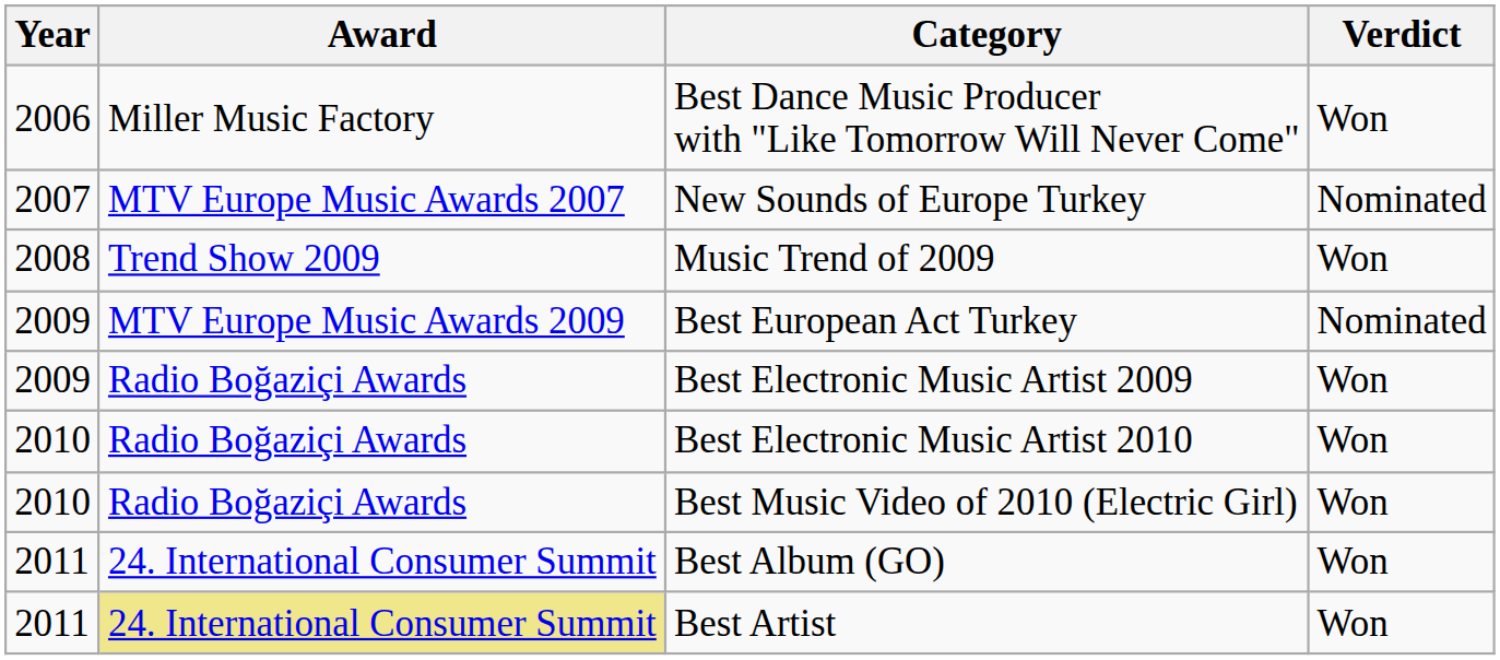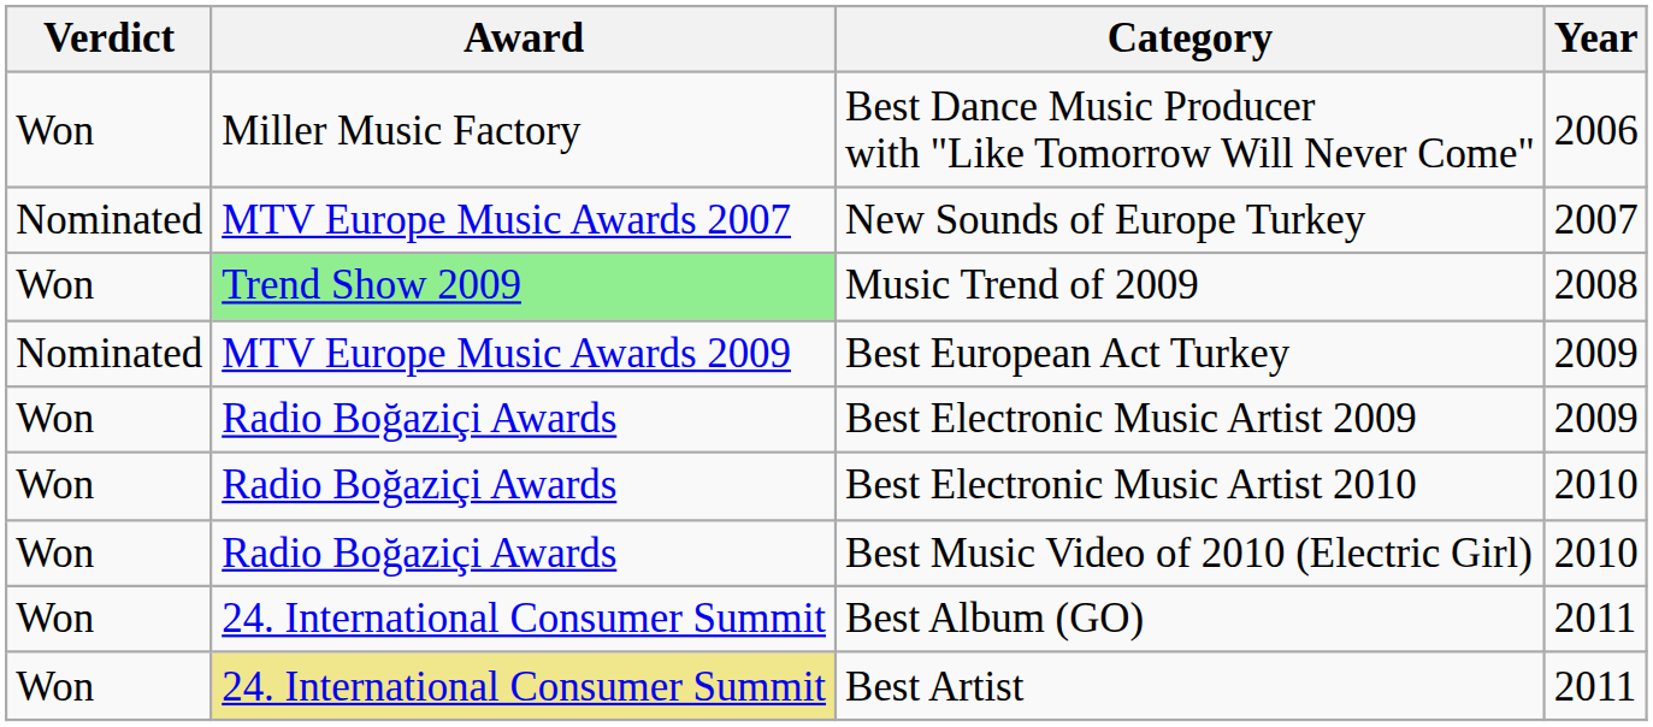columns swapped: Year <-> Verdict
Music Trend of 2009 | Award: no background -> lightgreen background
